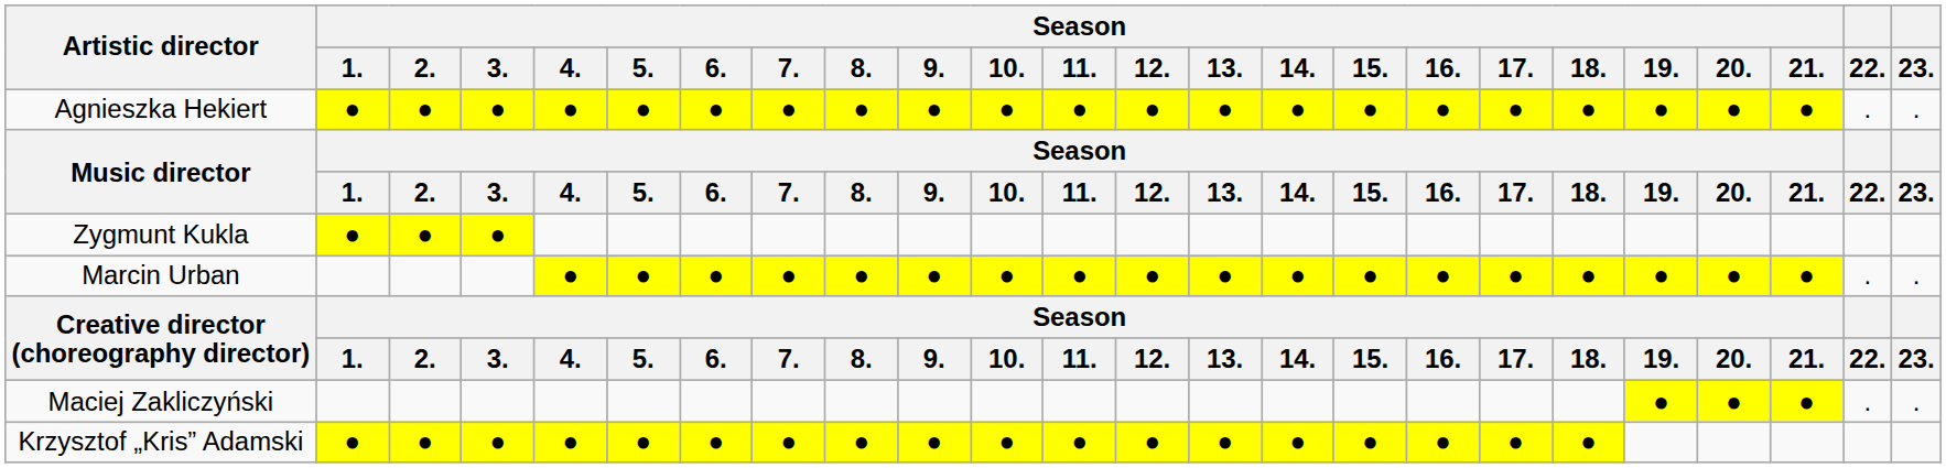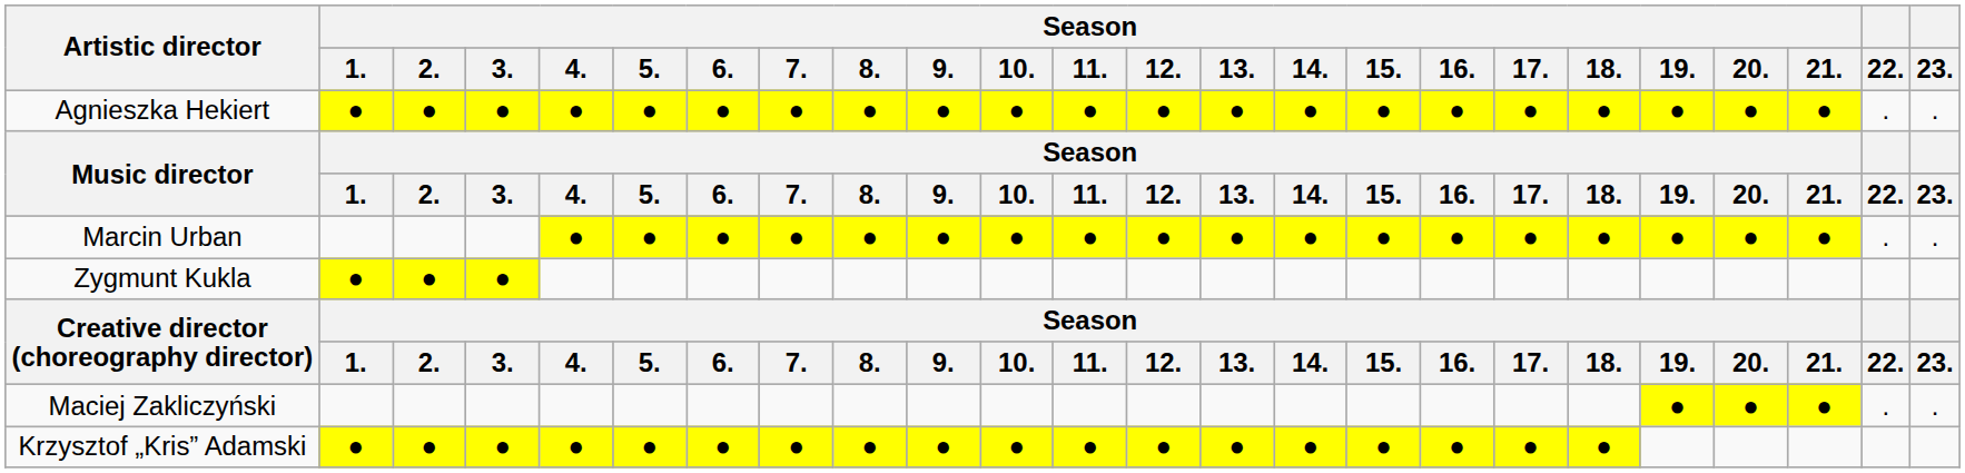rows swapped: Marcin Urban <-> Zygmunt Kukla
